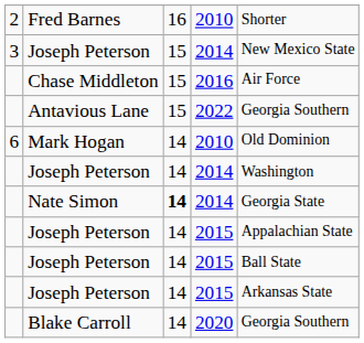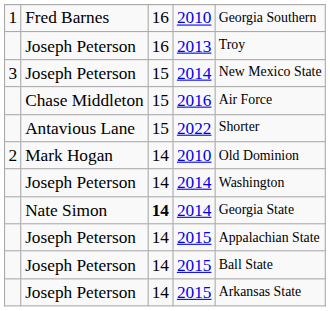Fred Barnes | column 1: 2 -> 1
Fred Barnes | column 5: Shorter -> Georgia Southern
+ row: Joseph Peterson | 16 | 2013 | Troy
Antavious Lane | column 5: Georgia Southern -> Shorter
Mark Hogan | column 1: 6 -> 2
- row: Blake Carroll | 14 | 2020 | Georgia Southern
